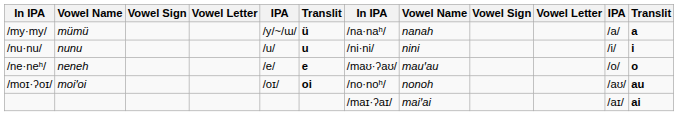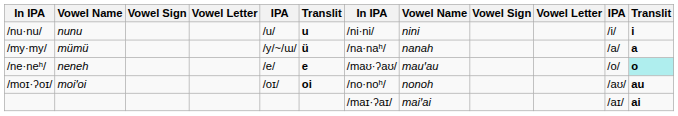rows swapped: /nu·nu/ <-> /my·my/
/ne·neʰ/ | column 12: no background -> paleturquoise background
